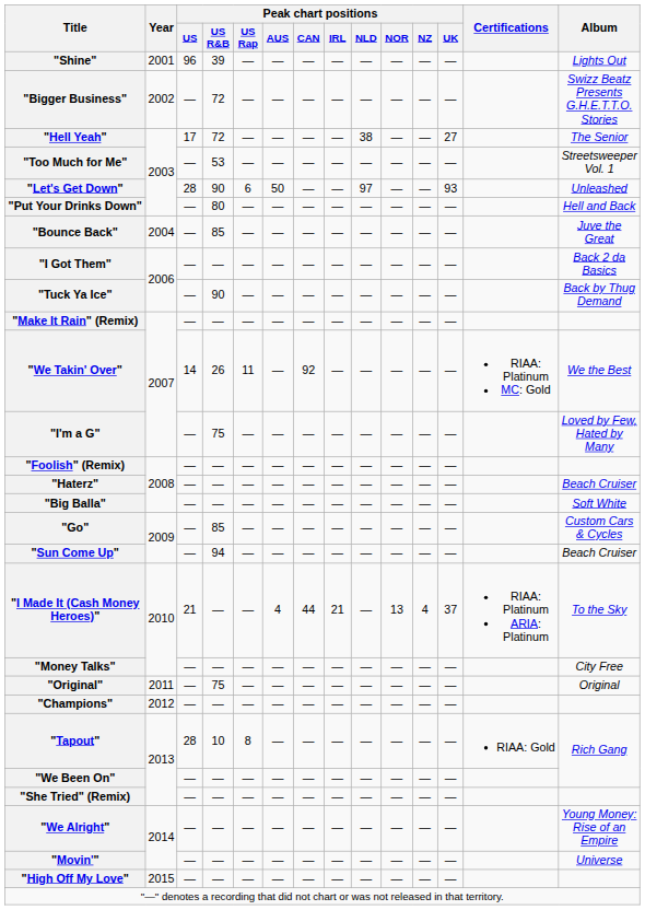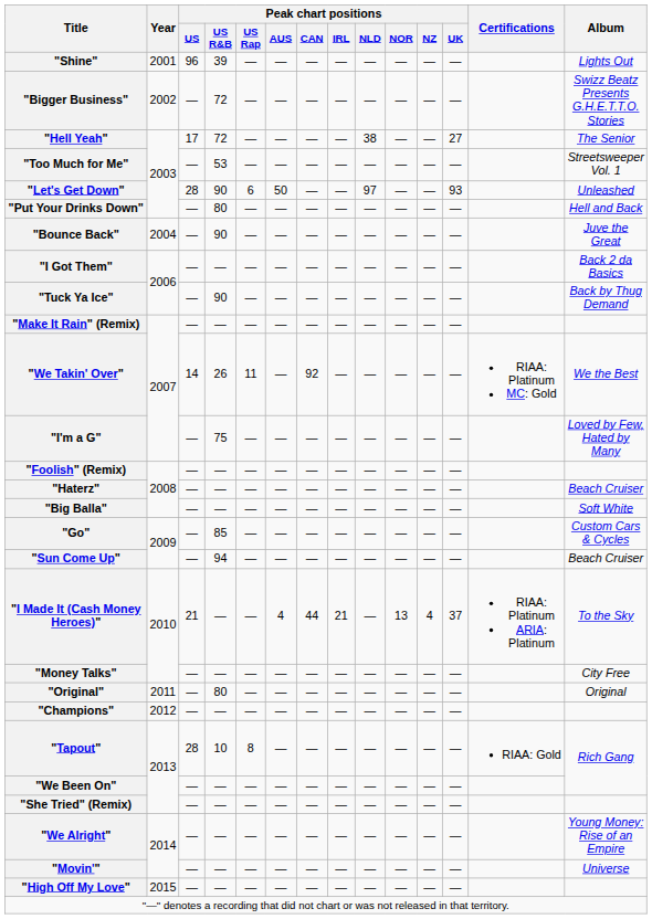"Bounce Back" | Peak chart positions / US R&B: 85 -> 90
"Original" | Peak chart positions / US R&B: 75 -> 80
